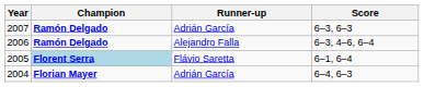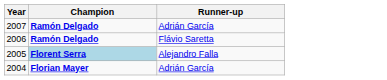- column: Score | 6–3, 6–3 | 6–3, 4–6, 6–4 | 6–1, 6–4 | 6–4, 6–3
2006 | Runner-up: Alejandro Falla -> Flávio Saretta
2005 | Runner-up: Flávio Saretta -> Alejandro Falla
